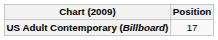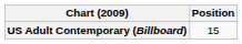US Adult Contemporary (Billboard) | Position: 17 -> 15
